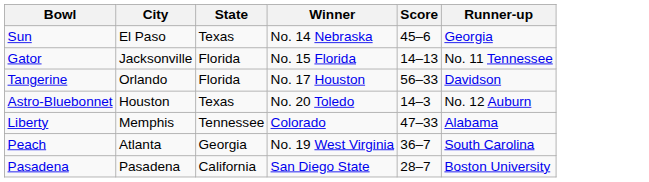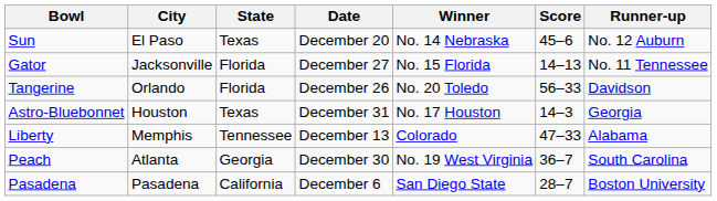+ column: Date | December 20 | December 27 | December 26 | December 31 | December 13 | December 30 | December 6
Sun | Runner-up: Georgia -> No. 12 Auburn
Tangerine | Winner: No. 17 Houston -> No. 20 Toledo
Astro-Bluebonnet | Winner: No. 20 Toledo -> No. 17 Houston
Astro-Bluebonnet | Runner-up: No. 12 Auburn -> Georgia
